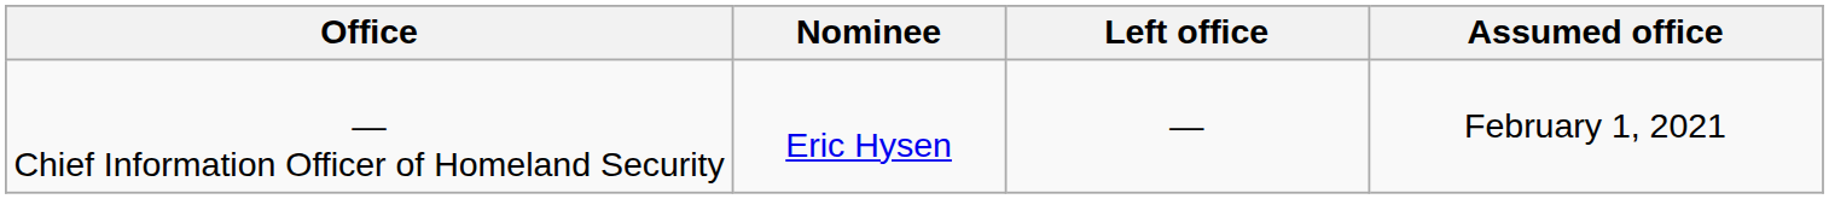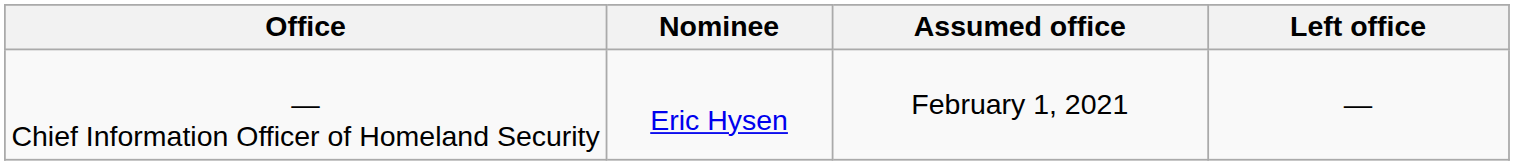columns swapped: Assumed office <-> Left office
